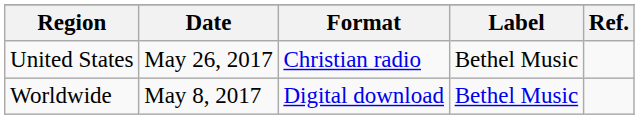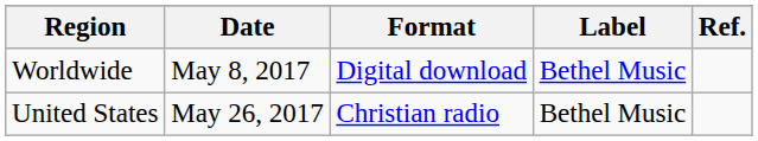rows swapped: Worldwide <-> United States
